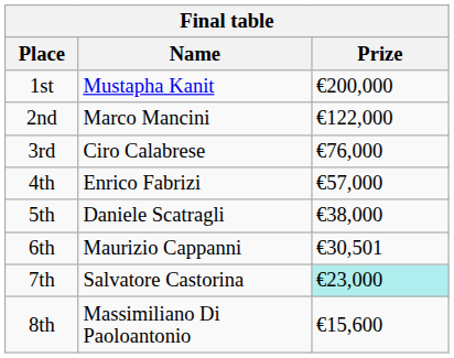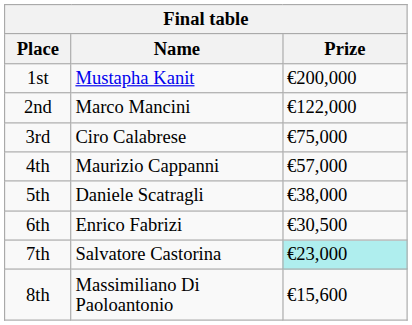3rd | Prize: €76,000 -> €75,000
4th | Name: Enrico Fabrizi -> Maurizio Cappanni
6th | Name: Maurizio Cappanni -> Enrico Fabrizi
6th | Prize: €30,501 -> €30,500
